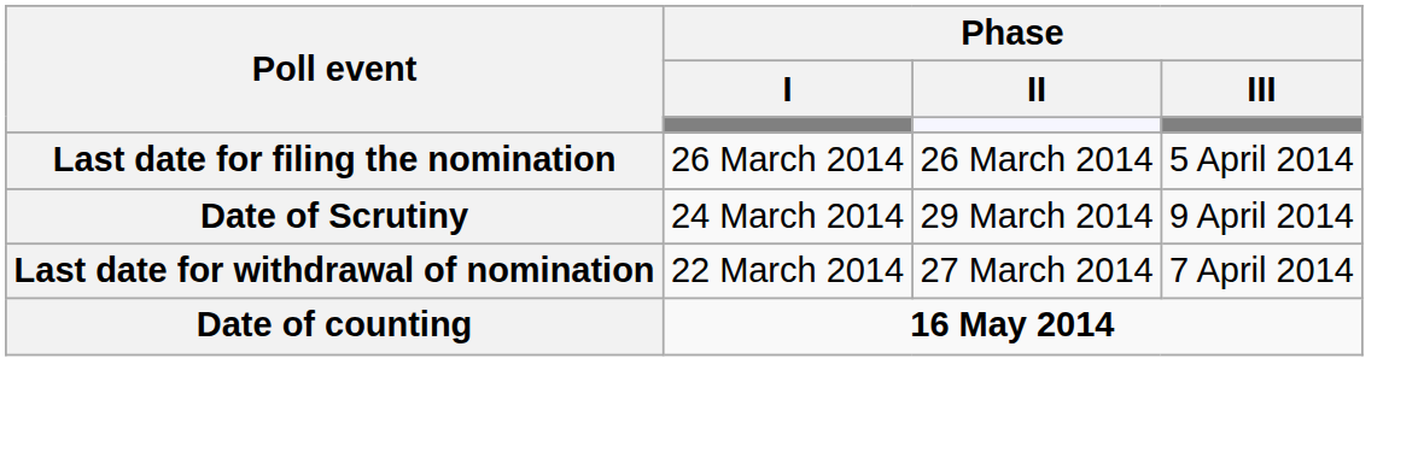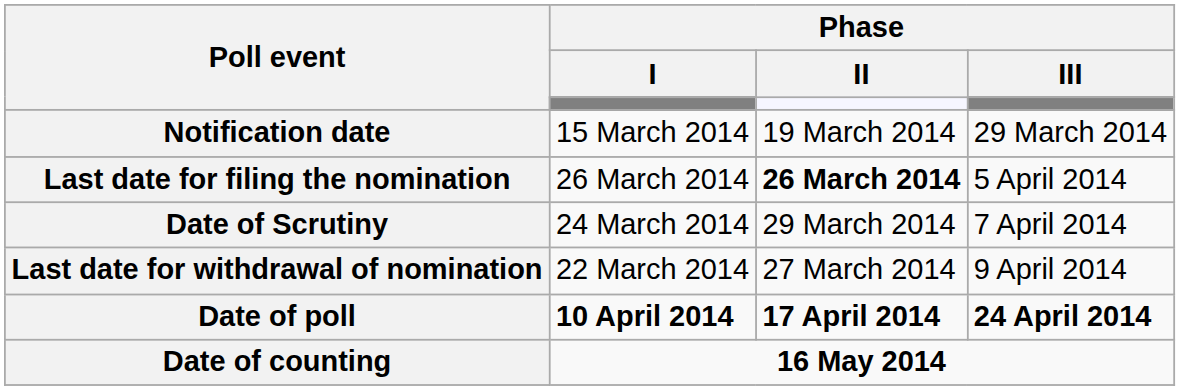+ row: Notification date | 15 March 2014 | 19 March 2014 | 29 March 2014
Last date for filing the nomination | Phase / II: normal -> bold
Date of Scrutiny | Phase / III: 9 April 2014 -> 7 April 2014
Last date for withdrawal of nomination | Phase / III: 7 April 2014 -> 9 April 2014
+ row: Date of poll | 10 April 2014 | 17 April 2014 | 24 April 2014
